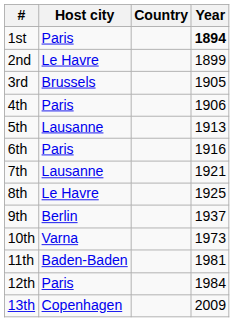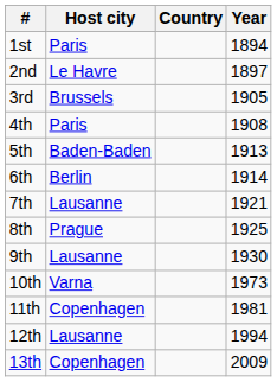1st | Year: bold -> normal
2nd | Year: 1899 -> 1897
4th | Year: 1906 -> 1908
5th | Host city: Lausanne -> Baden-Baden
6th | Host city: Paris -> Berlin
6th | Year: 1916 -> 1914
8th | Host city: Le Havre -> Prague
9th | Host city: Berlin -> Lausanne
9th | Year: 1937 -> 1930
11th | Host city: Baden-Baden -> Copenhagen
12th | Host city: Paris -> Lausanne
12th | Year: 1984 -> 1994
